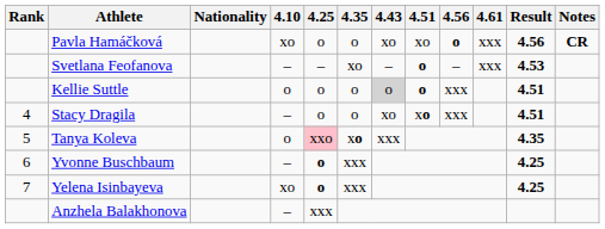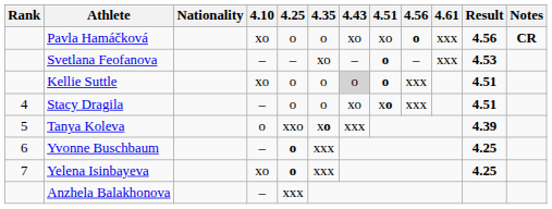Kellie Suttle | 4.10: o -> xo
Tanya Koleva | 4.25: pink background -> no background
Tanya Koleva | Result: 4.35 -> 4.39
